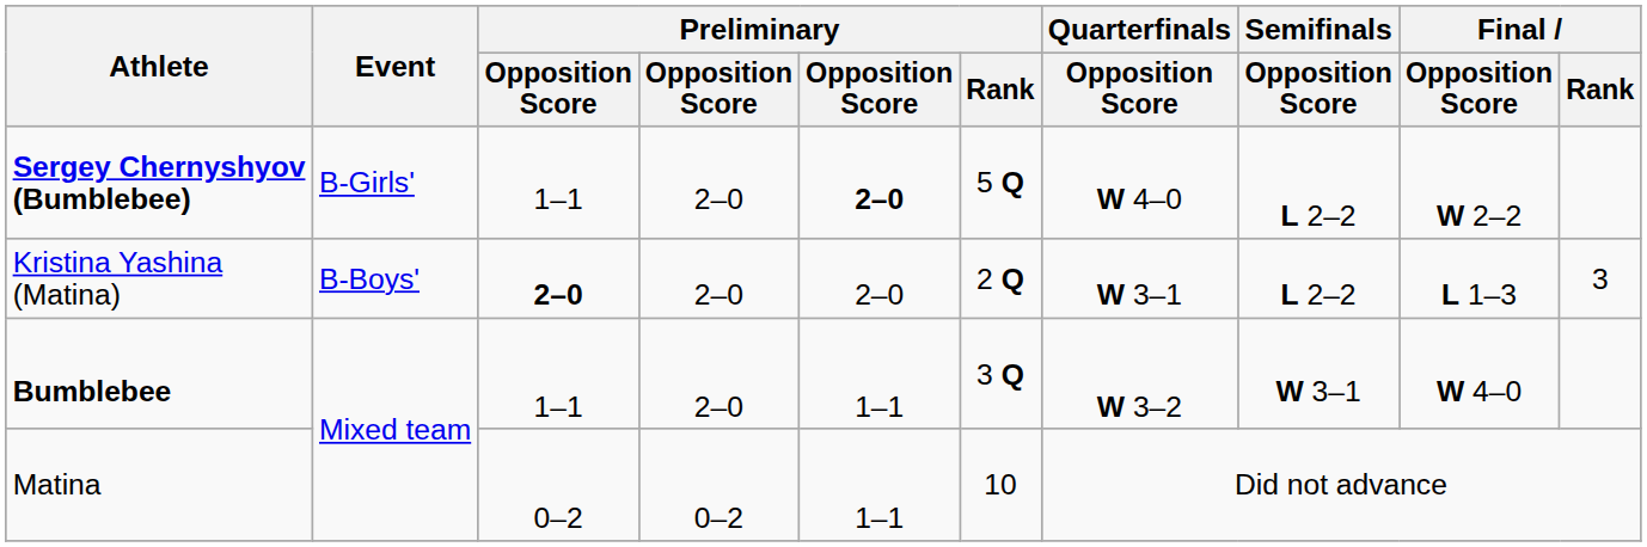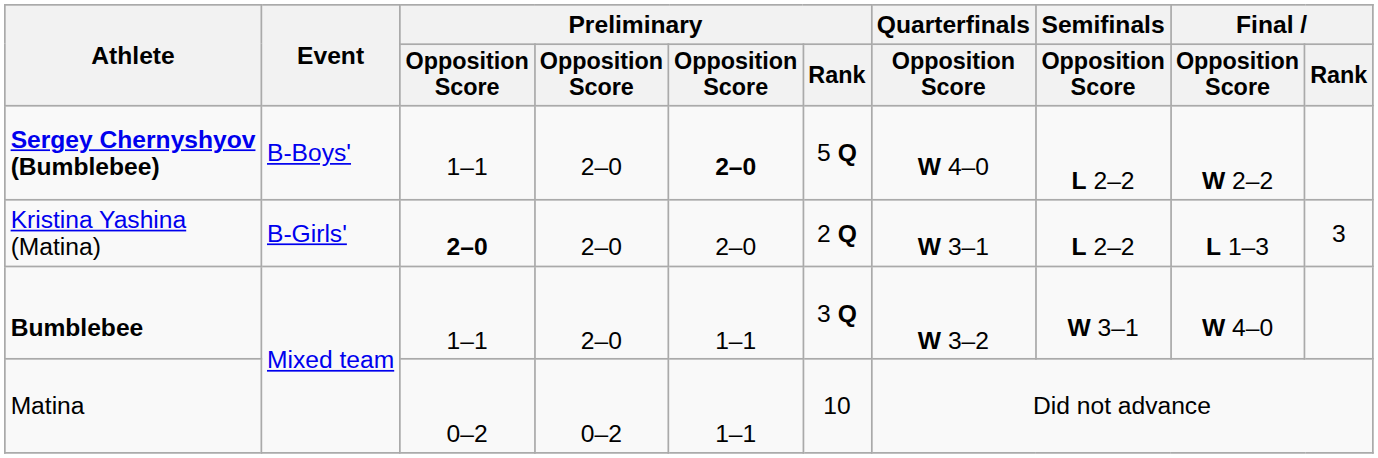Sergey Chernyshyov (Bumblebee) | Event: B-Girls' -> B-Boys'
Kristina Yashina (Matina) | Event: B-Boys' -> B-Girls'
